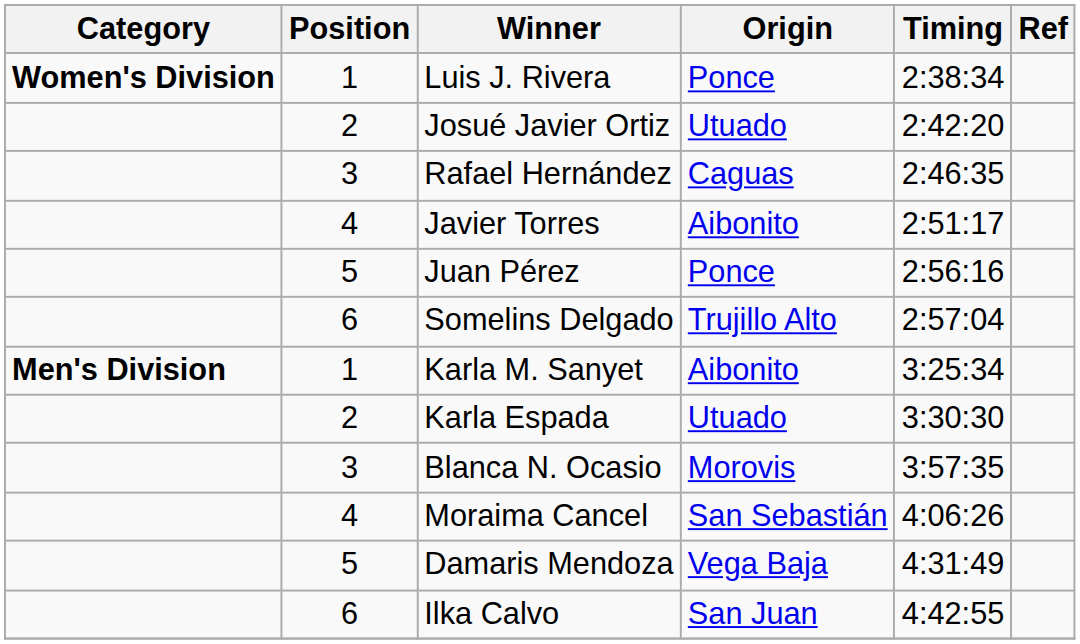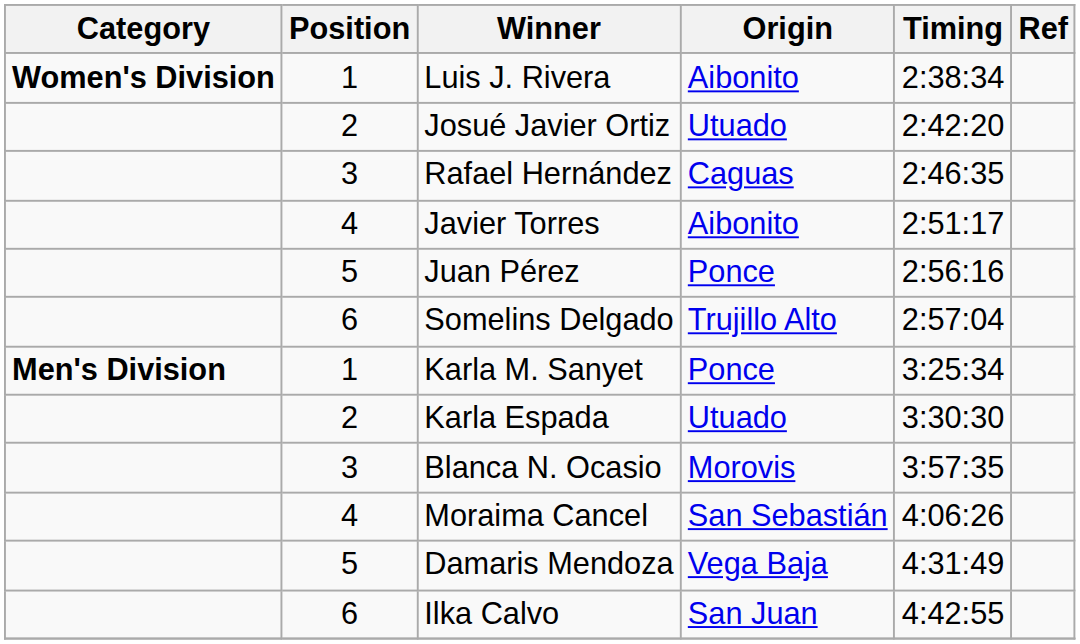Luis J. Rivera | Origin: Ponce -> Aibonito
Karla M. Sanyet | Origin: Aibonito -> Ponce
